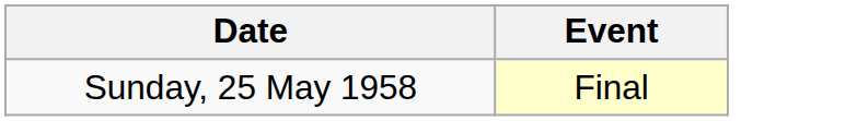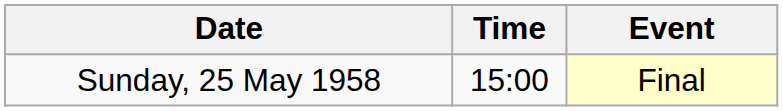+ column: Time | 15:00
